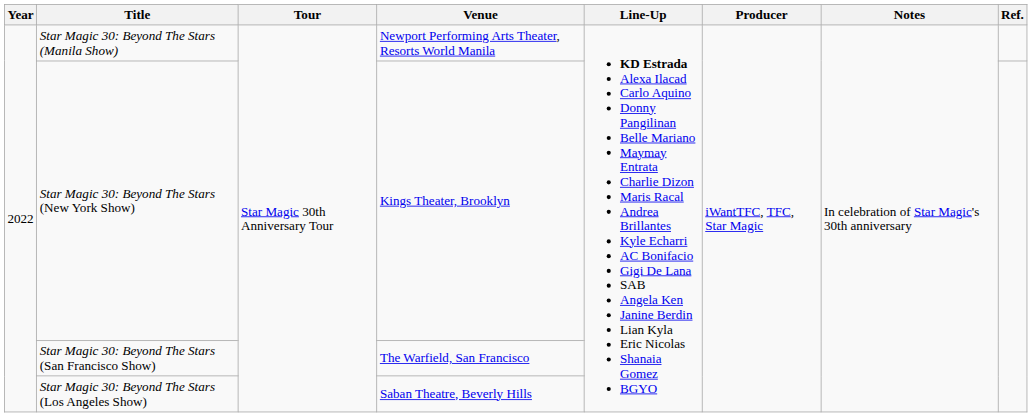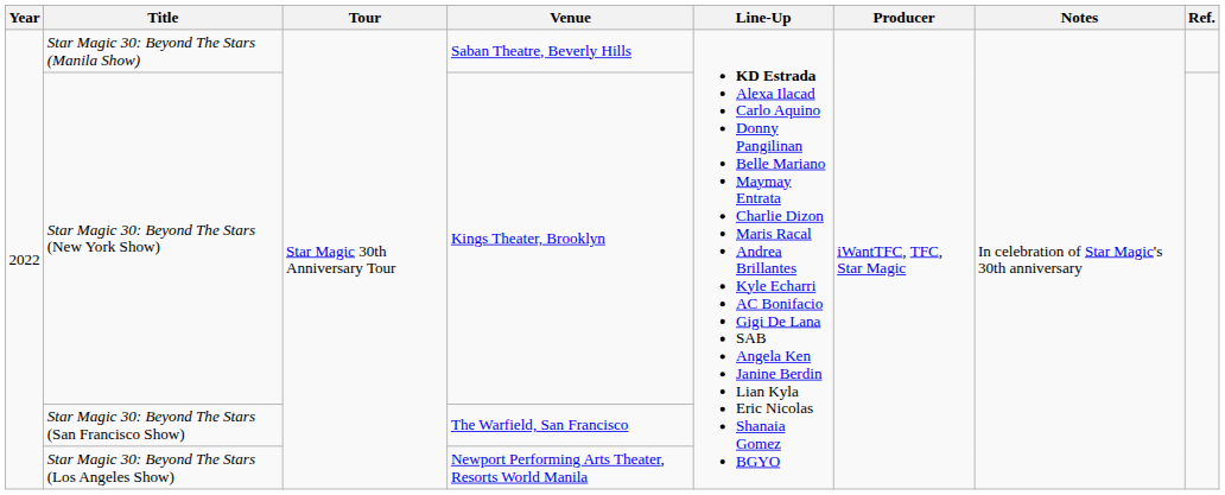Star Magic 30: Beyond The Stars (Manila Show) | Venue: Newport Performing Arts Theater, Resorts World Manila -> Saban Theatre, Beverly Hills
Star Magic 30: Beyond The Stars (Los Angeles Show) | Venue: Saban Theatre, Beverly Hills -> Newport Performing Arts Theater, Resorts World Manila
